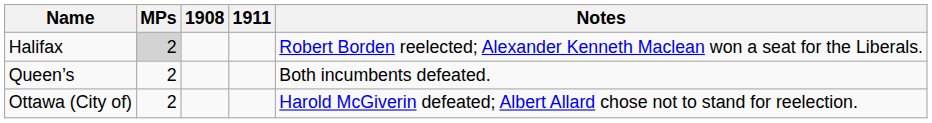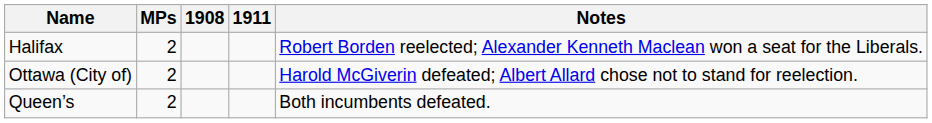Halifax | MPs: lightgrey background -> no background
rows swapped: Ottawa (City of) <-> Queen’s
